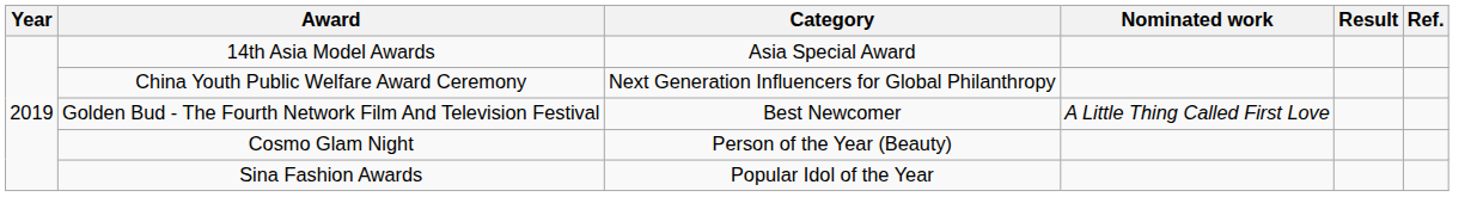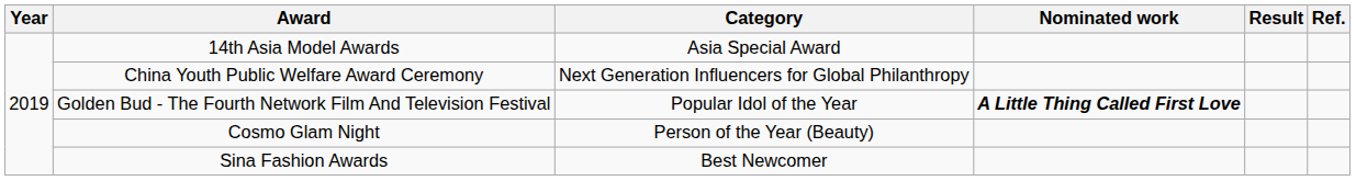Golden Bud - The Fourth Network Film And Television Festival | Category: Best Newcomer -> Popular Idol of the Year
Golden Bud - The Fourth Network Film And Television Festival | Nominated work: normal -> bold
Sina Fashion Awards | Category: Popular Idol of the Year -> Best Newcomer
